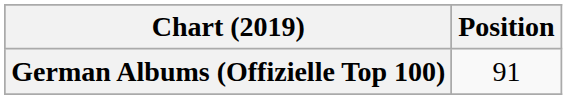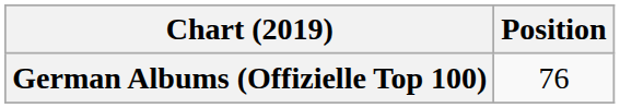German Albums (Offizielle Top 100) | Position: 91 -> 76
